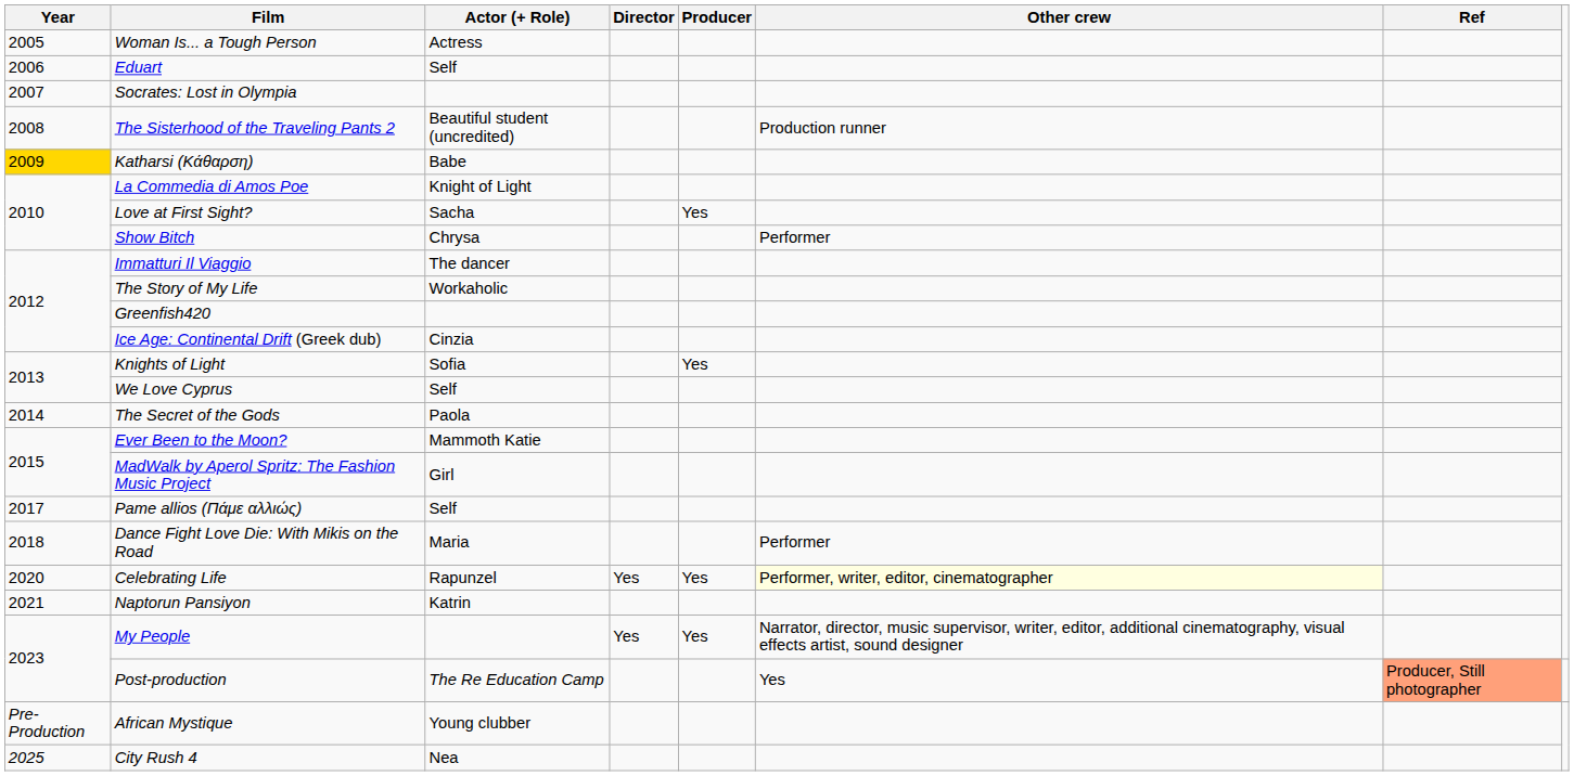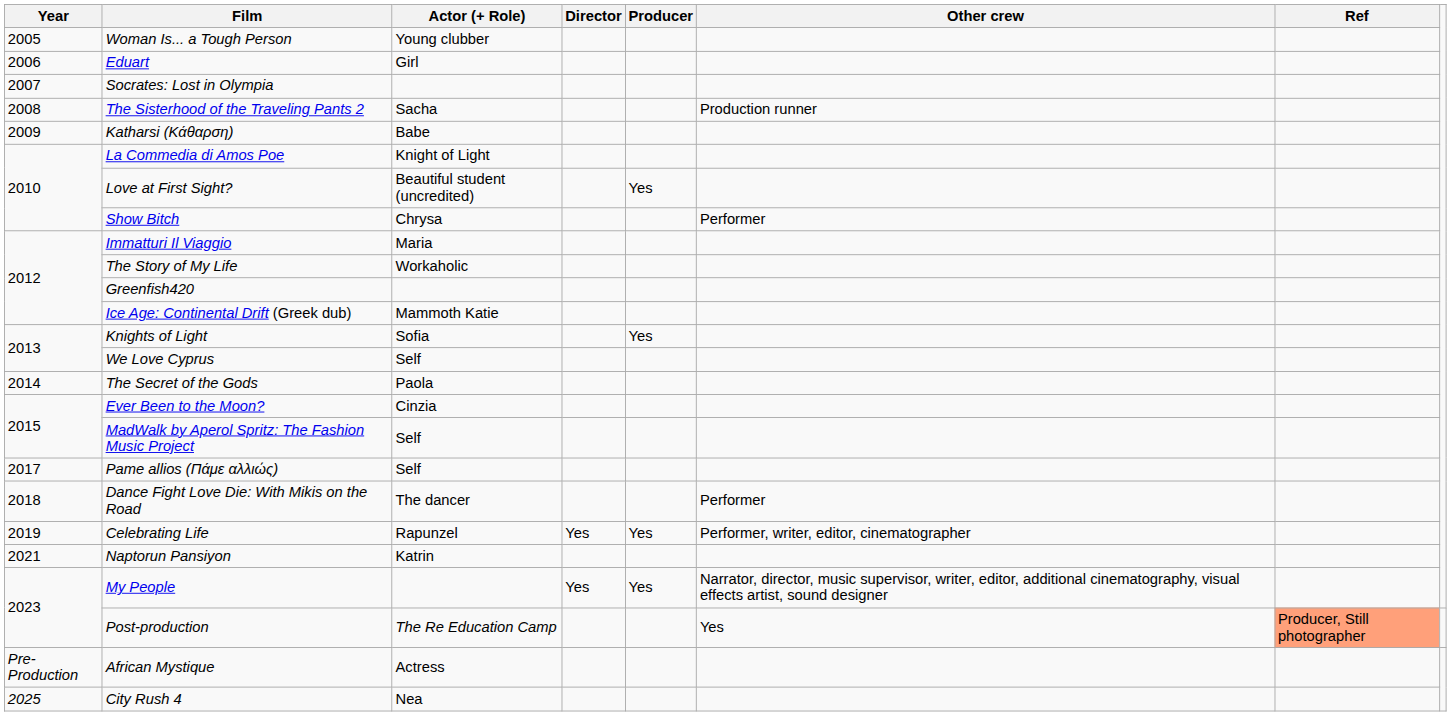Woman Is... a Tough Person | Actor (+ Role): Actress -> Young clubber
Eduart | Actor (+ Role): Self -> Girl
The Sisterhood of the Traveling Pants 2 | Actor (+ Role): Beautiful student (uncredited) -> Sacha
Katharsi (Κάθαρση) | Year: gold background -> no background
Love at First Sight? | Actor (+ Role): Sacha -> Beautiful student (uncredited)
Immatturi Il Viaggio | Actor (+ Role): The dancer -> Maria
Ice Age: Continental Drift (Greek dub) | Actor (+ Role): Cinzia -> Mammoth Katie
Ever Been to the Moon? | Actor (+ Role): Mammoth Katie -> Cinzia
MadWalk by Aperol Spritz: The Fashion Music Project | Actor (+ Role): Girl -> Self
Dance Fight Love Die: With Mikis on the Road | Actor (+ Role): Maria -> The dancer
Celebrating Life | Year: 2020 -> 2019
Celebrating Life | Other crew: lightyellow background -> no background
African Mystique | Actor (+ Role): Young clubber -> Actress
